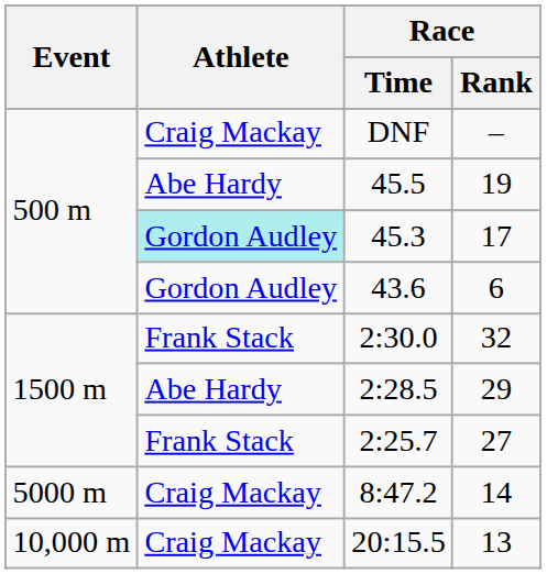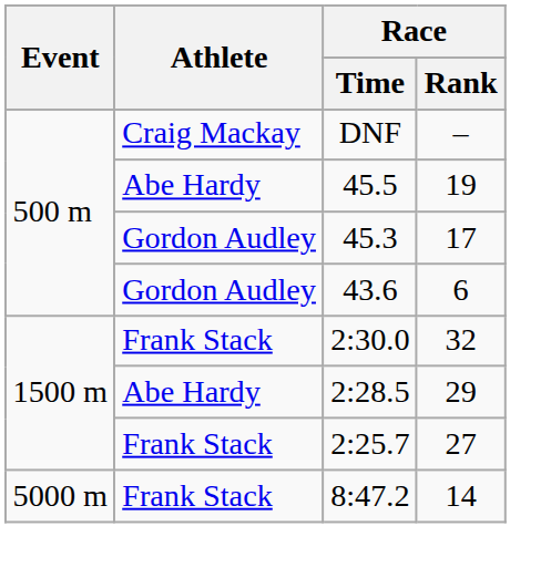45.3 | Athlete: paleturquoise background -> no background
8:47.2 | Athlete: Craig Mackay -> Frank Stack
- row: 10,000 m | Craig Mackay | 20:15.5 | 13
